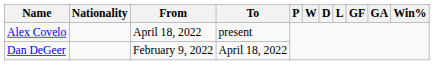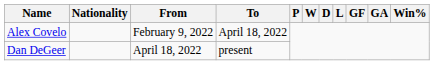Alex Covelo | From: April 18, 2022 -> February 9, 2022
Alex Covelo | To: present -> April 18, 2022
Dan DeGeer | From: February 9, 2022 -> April 18, 2022
Dan DeGeer | To: April 18, 2022 -> present
